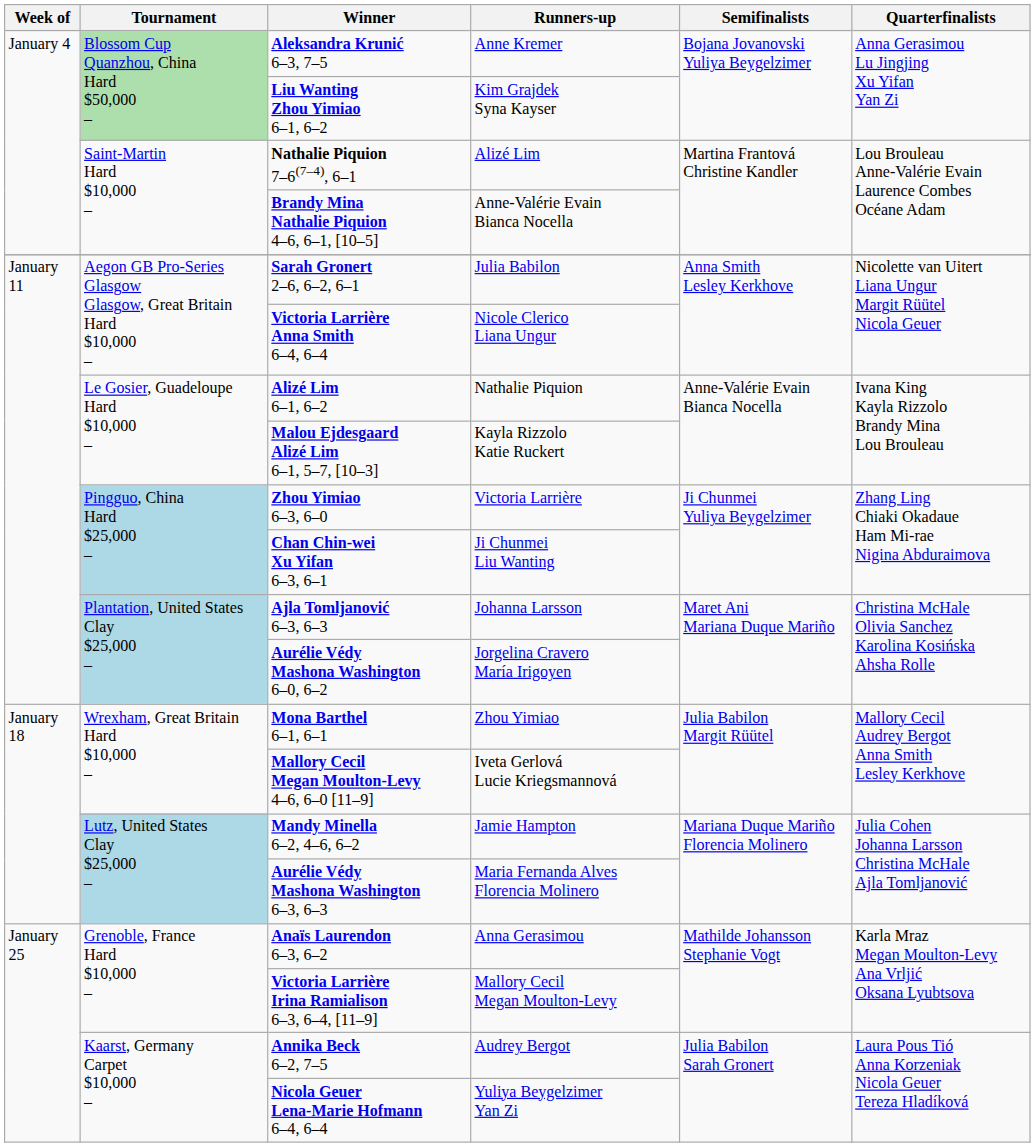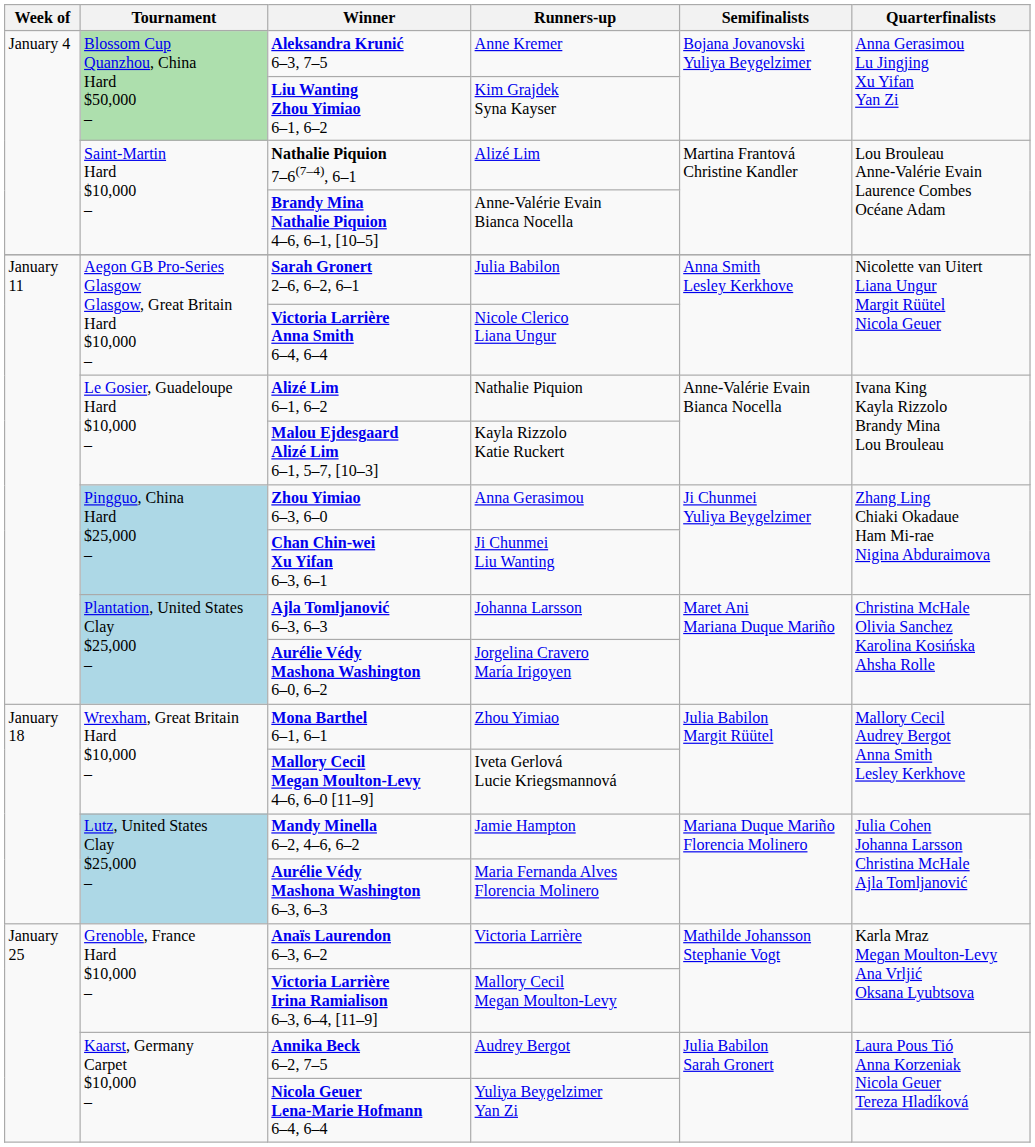Zhou Yimiao 6–3, 6–0 | Runners-up: Victoria Larrière -> Anna Gerasimou
Anaïs Laurendon 6–3, 6–2 | Runners-up: Anna Gerasimou -> Victoria Larrière
